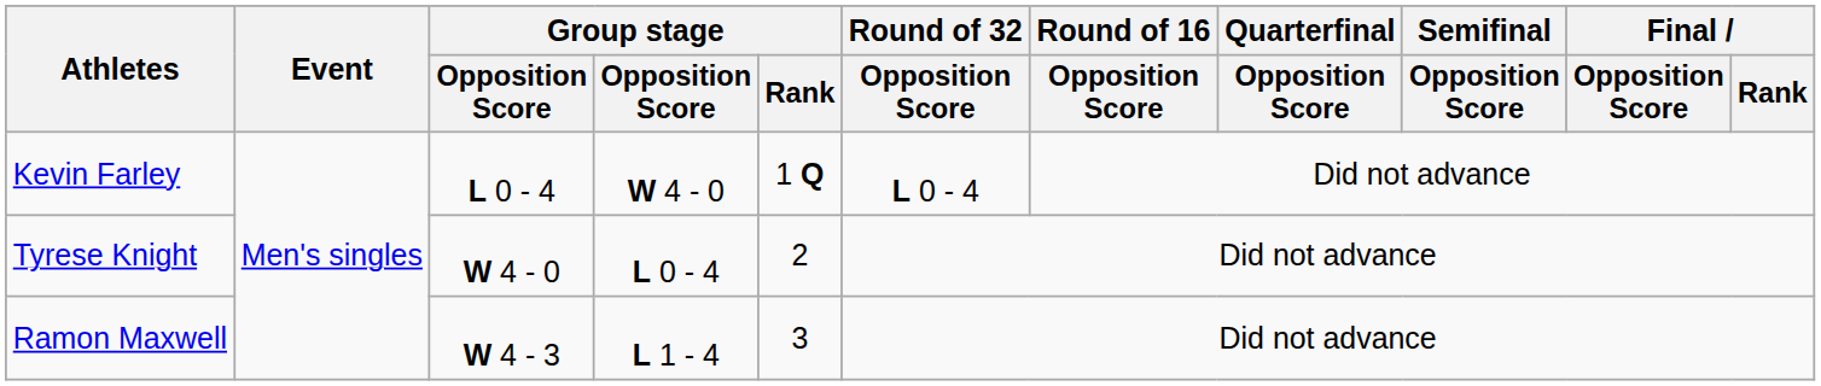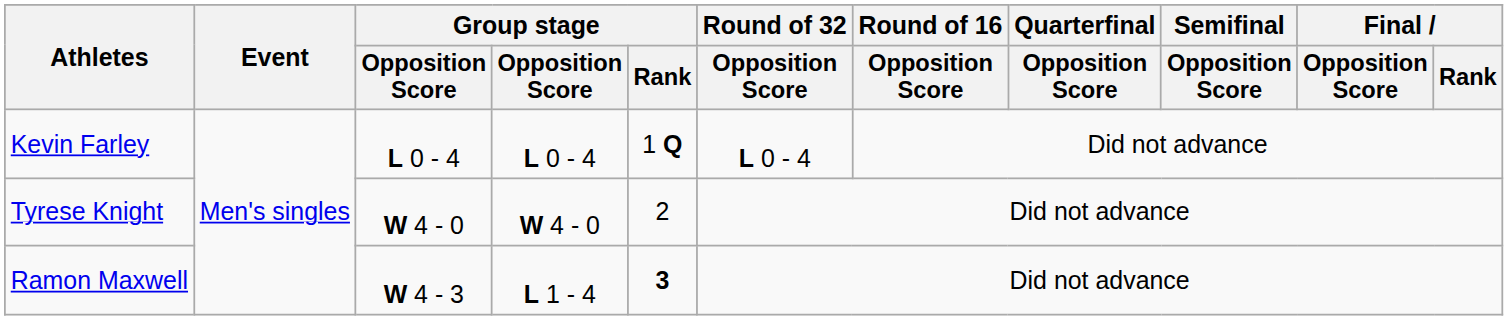Kevin Farley | column 4: W 4 - 0 -> L 0 - 4
Tyrese Knight | column 4: L 0 - 4 -> W 4 - 0
Ramon Maxwell | Group stage / Rank: normal -> bold
